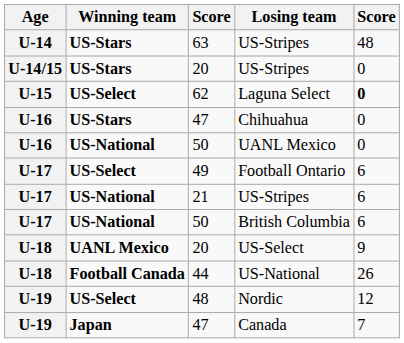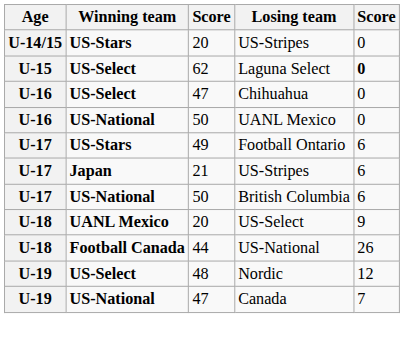- row: U-14 | US-Stars | 63 | US-Stripes | 48
Chihuahua | Winning team: US-Stars -> US-Select
Football Ontario | Winning team: US-Select -> US-Stars
21 / US-Stripes | Winning team: US-National -> Japan
Canada | Winning team: Japan -> US-National
